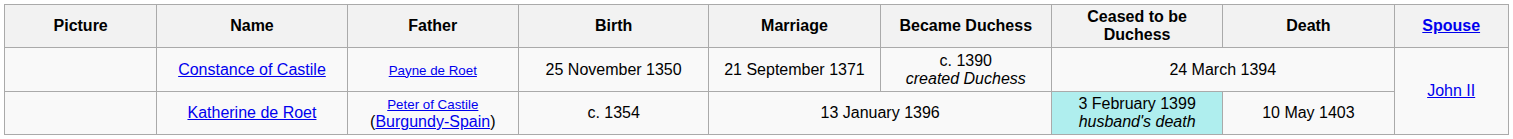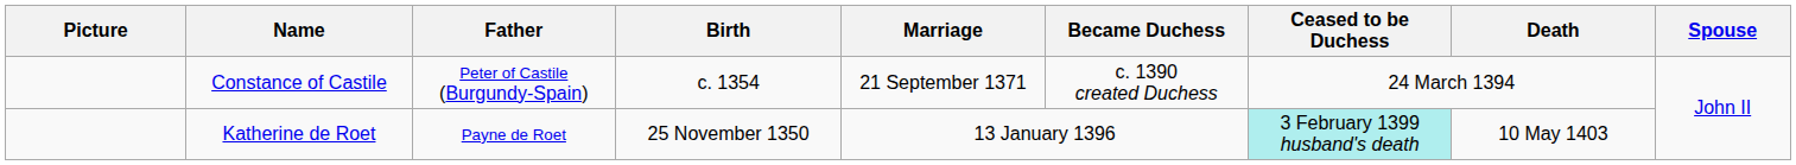Constance of Castile | Father: Payne de Roet -> Peter of Castile (Burgundy-Spain)
Constance of Castile | Birth: 25 November 1350 -> c. 1354
Katherine de Roet | Father: Peter of Castile (Burgundy-Spain) -> Payne de Roet
Katherine de Roet | Birth: c. 1354 -> 25 November 1350
